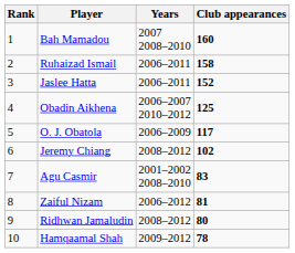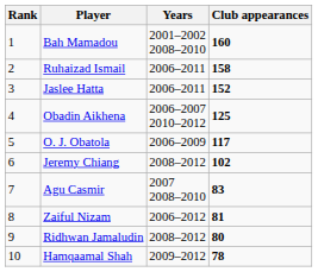Bah Mamadou | Years: 2007 2008–2010 -> 2001–2002 2008–2010
Agu Casmir | Years: 2001–2002 2008–2010 -> 2007 2008–2010
